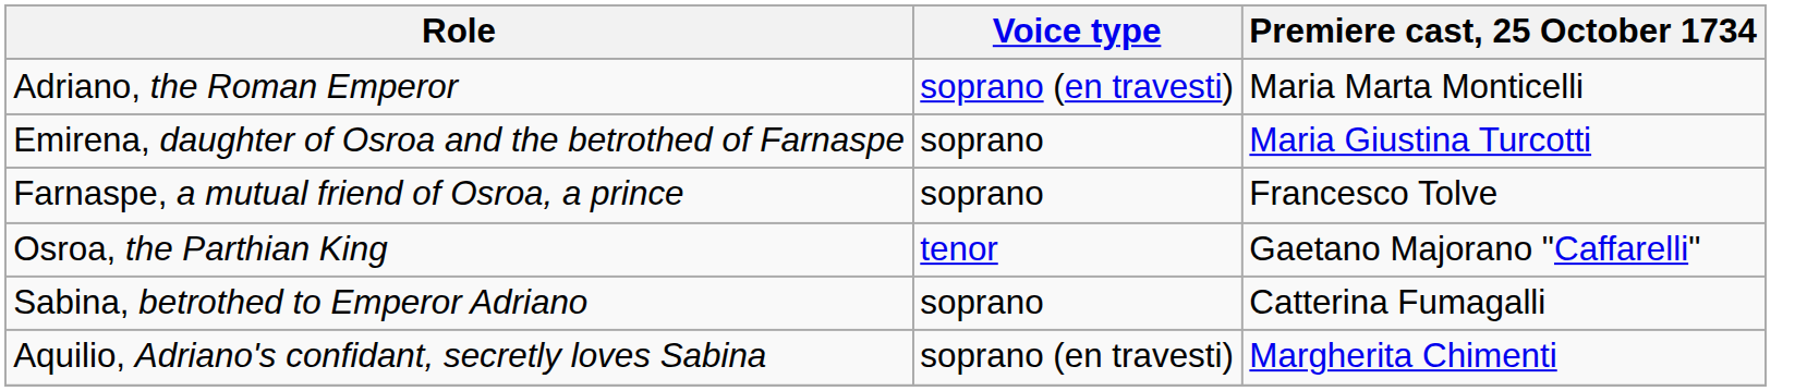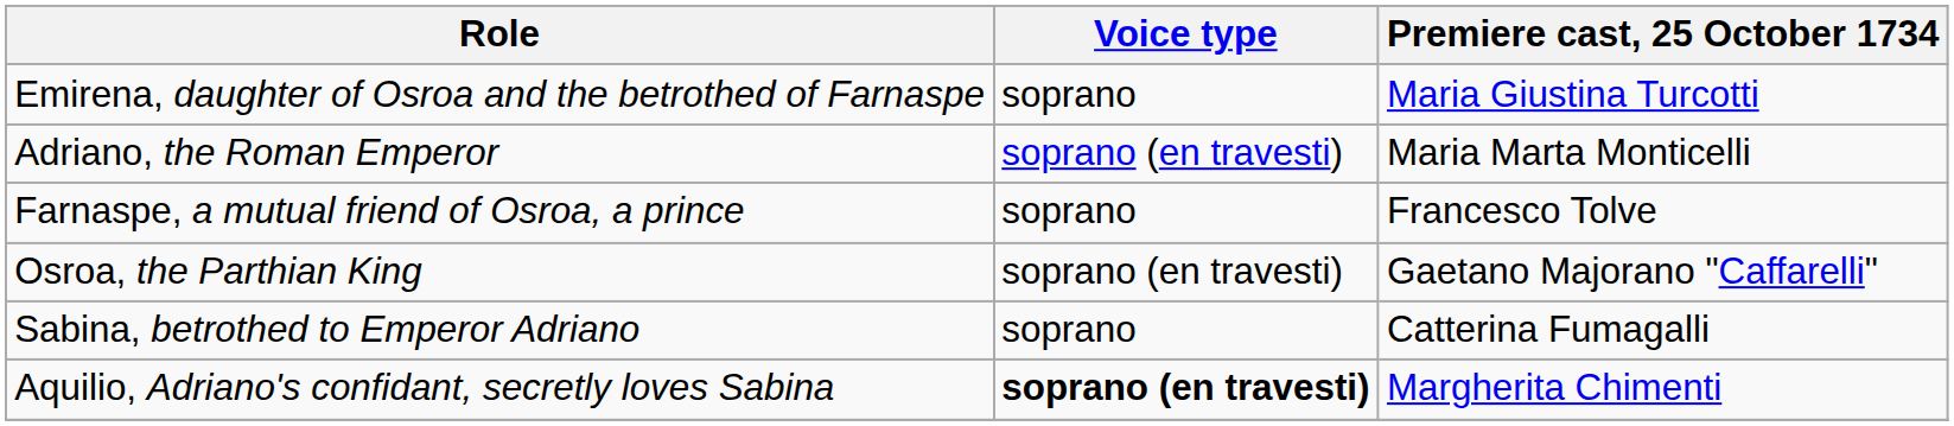rows swapped: Adriano, the Roman Emperor <-> Emirena, daughter of Osroa and the betrothed of Farnaspe
Osroa, the Parthian King | Voice type: tenor -> soprano (en travesti)
Aquilio, Adriano's confidant, secretly loves Sabina | Voice type: normal -> bold
